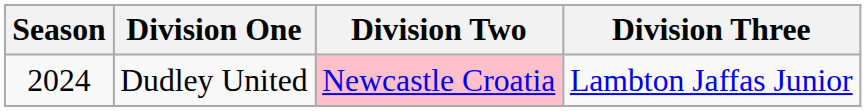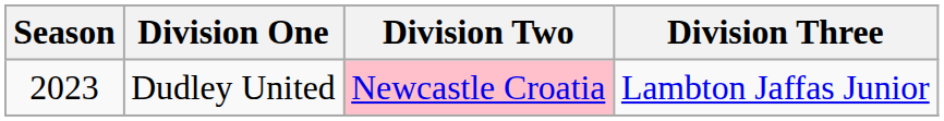Dudley United | Season: 2024 -> 2023
